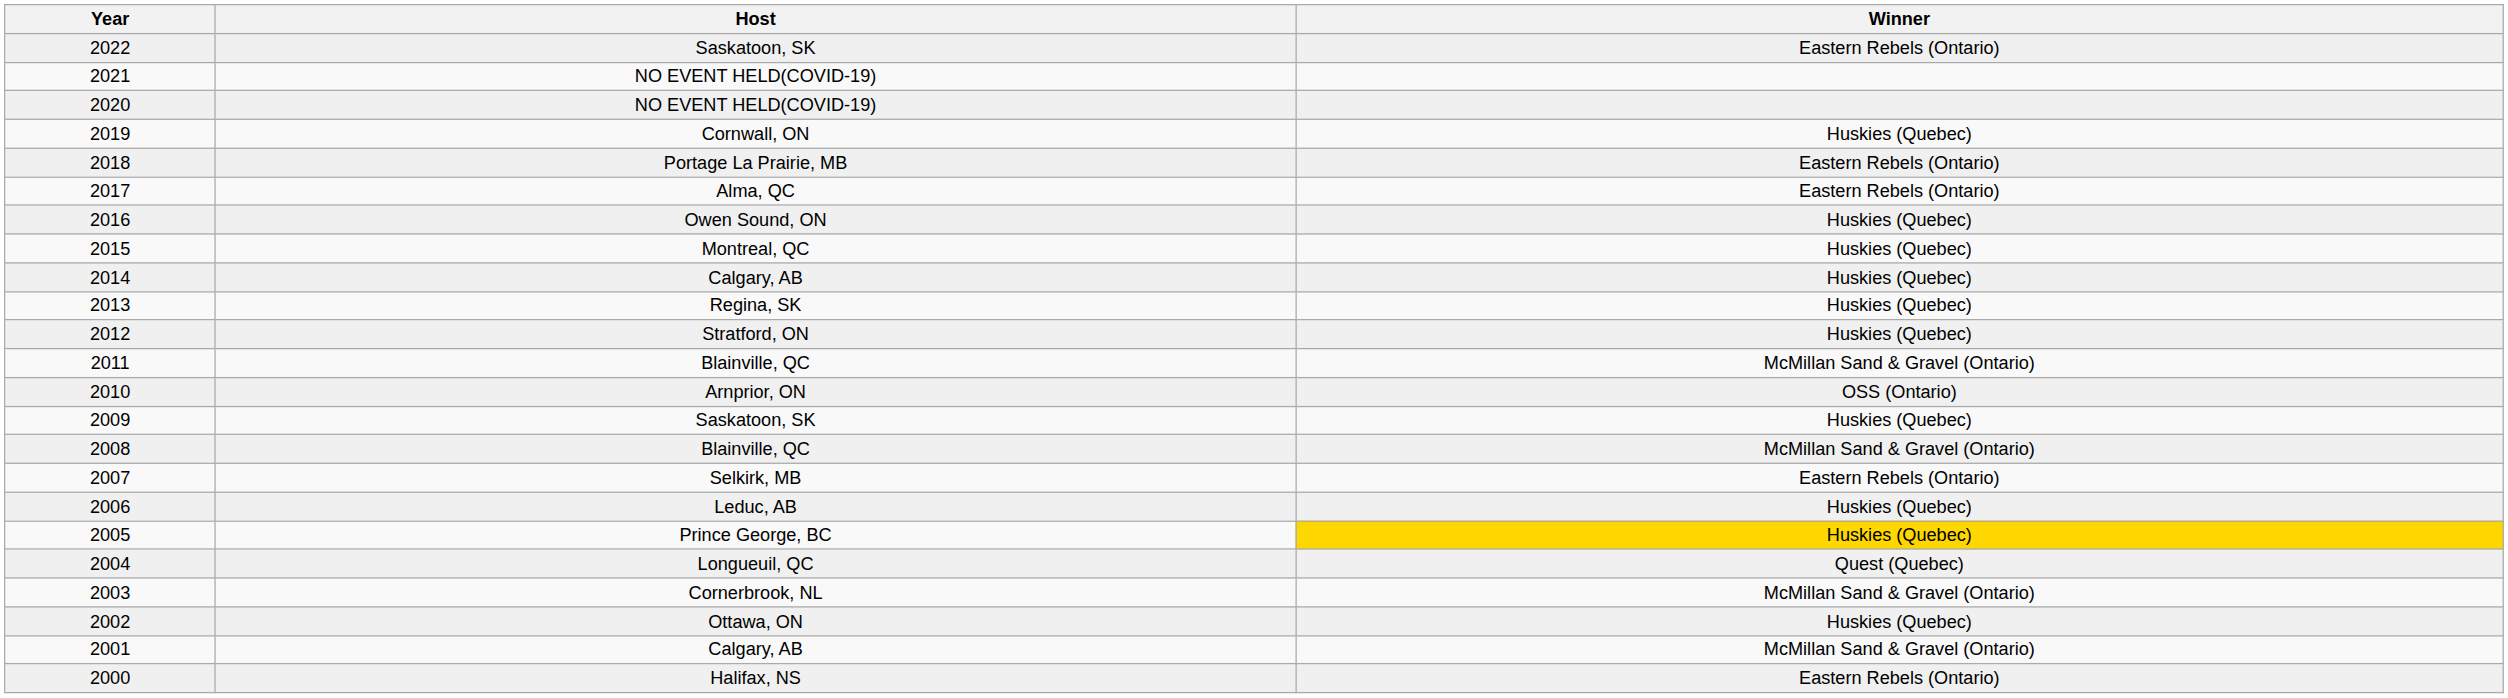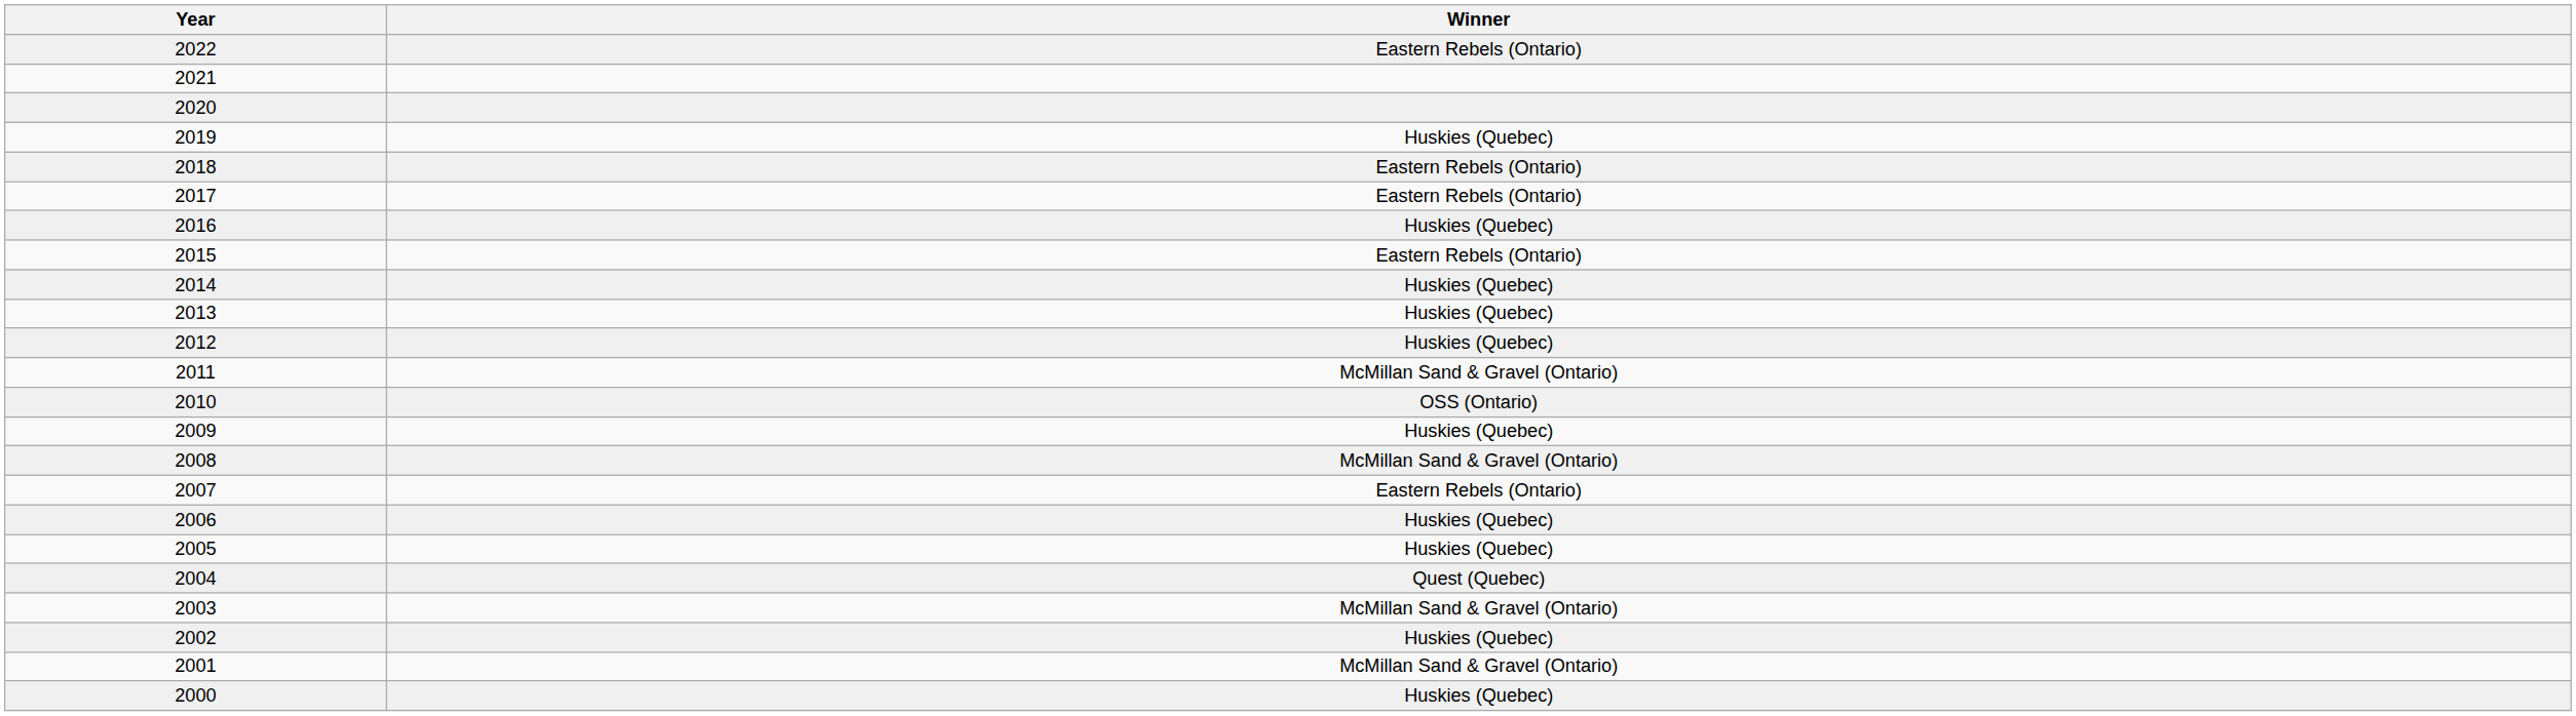- column: Host | Saskatoon, SK | NO EVENT HELD(COVID-19) | NO EVENT HELD(COVID-19) | Cornwall, ON | Portage La Prairie, MB | Alma, QC | Owen Sound, ON | Montreal, QC | Calgary, AB | Regina, SK | Stratford, ON | Blainville, QC | Arnprior, ON | Saskatoon, SK | Blainville, QC | Selkirk, MB | Leduc, AB | Prince George, BC | Longueuil, QC | Cornerbrook, NL | Ottawa, ON | Calgary, AB | Halifax, NS
2015 | Winner: Huskies (Quebec) -> Eastern Rebels (Ontario)
2005 | Winner: gold background -> no background
2000 | Winner: Eastern Rebels (Ontario) -> Huskies (Quebec)
